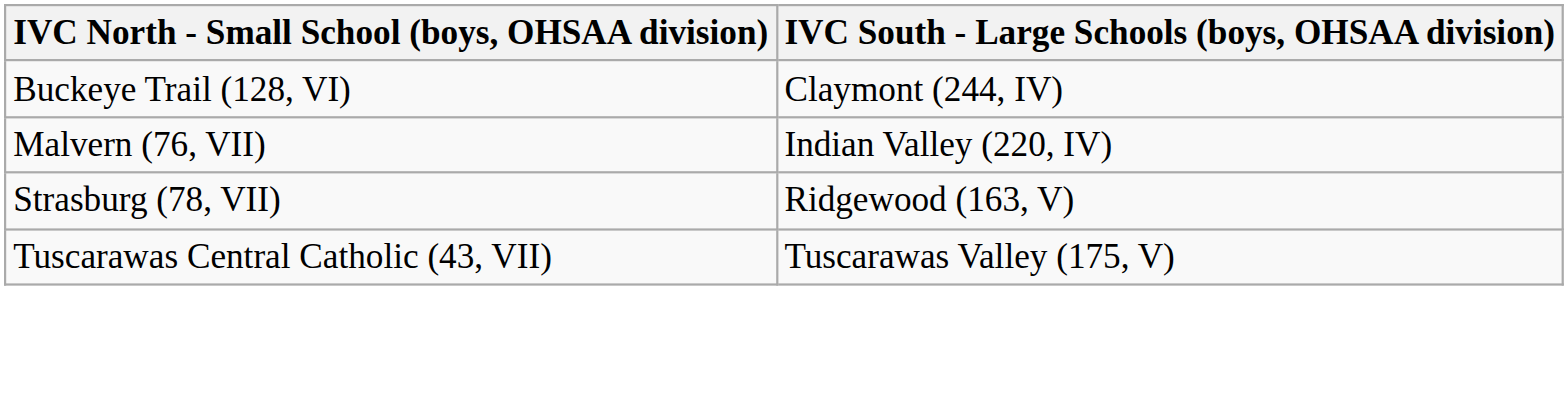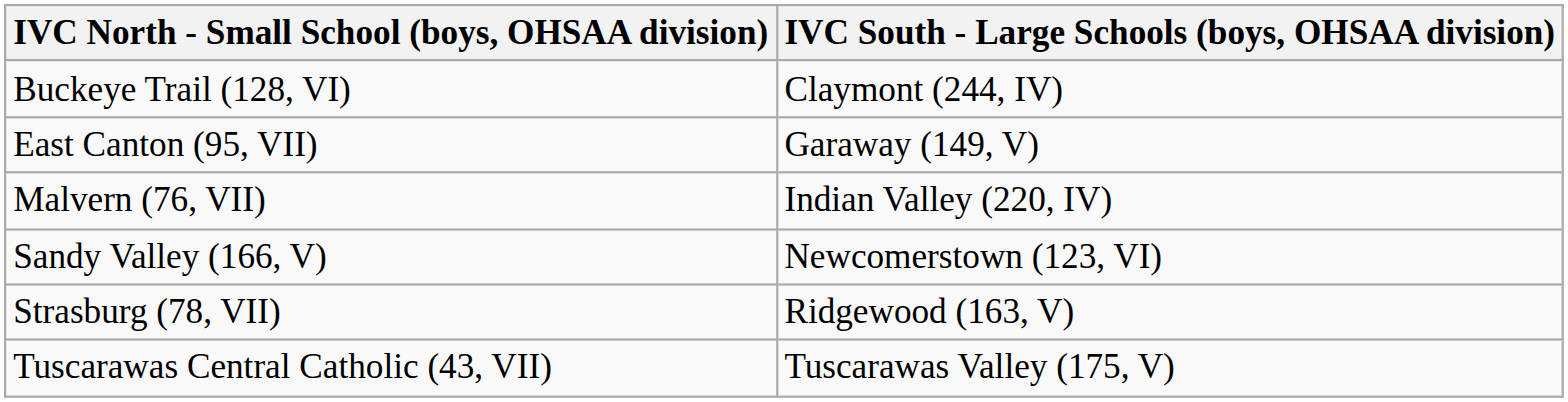+ row: East Canton (95, VII) | Garaway (149, V)
+ row: Sandy Valley (166, V) | Newcomerstown (123, VI)
